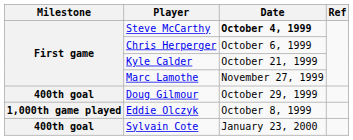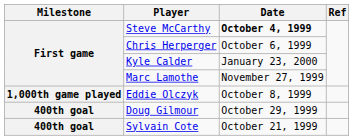Kyle Calder | Date: October 21, 1999 -> January 23, 2000
rows swapped: Eddie Olczyk <-> Doug Gilmour
Sylvain Cote | Date: January 23, 2000 -> October 21, 1999
